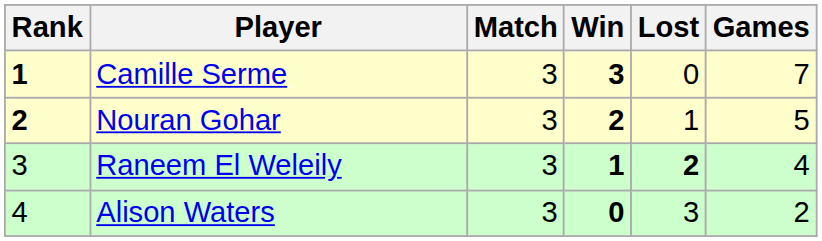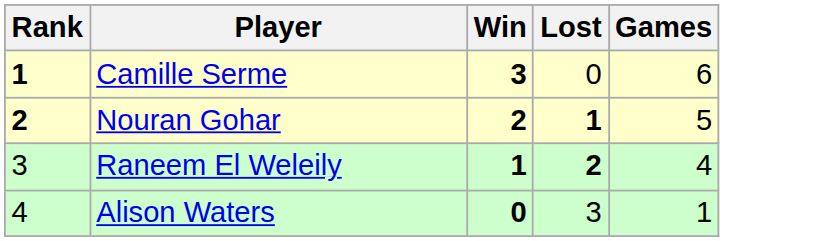- column: Match | 3 | 3 | 3 | 3
Camille Serme | Games: 7 -> 6
Nouran Gohar | Lost: normal -> bold
Alison Waters | Games: 2 -> 1
